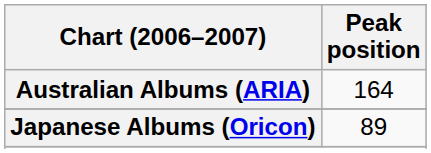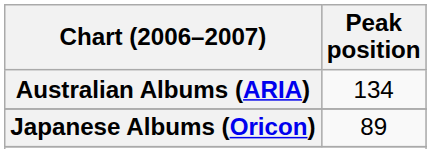Australian Albums (ARIA) | Peak position: 164 -> 134
